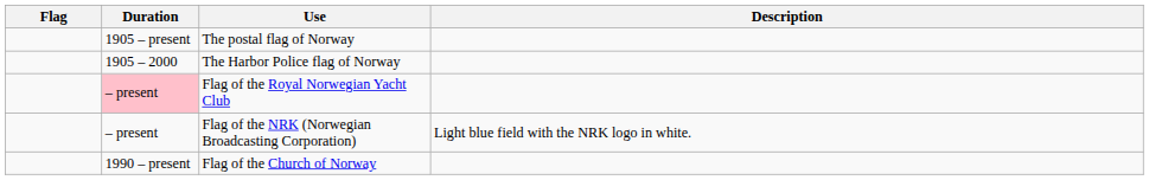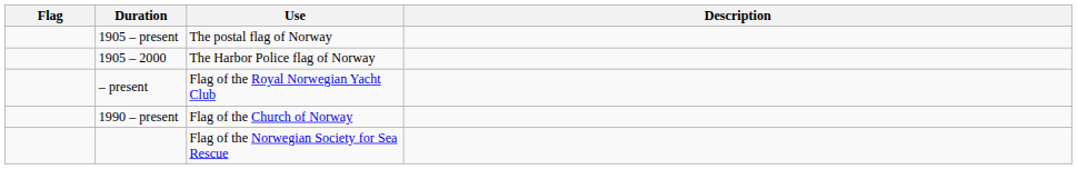Flag of the Royal Norwegian Yacht Club | Duration: pink background -> no background
- row: – present | Flag of the NRK (Norwegian Broadcasting Corporation) | Light blue field with the NRK logo in white.
+ row: Flag of the Norwegian Society for Sea Rescue
